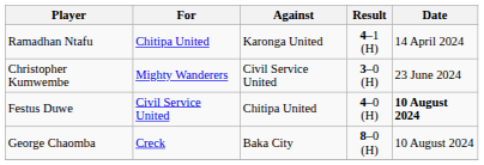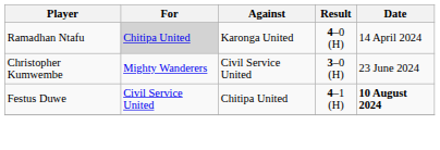Ramadhan Ntafu | For: no background -> lightgrey background
Ramadhan Ntafu | Result: 4–1 (H) -> 4–0 (H)
Festus Duwe | Result: 4–0 (H) -> 4–1 (H)
- row: George Chaomba | Creck | Baka City | 8–0 (H) | 10 August 2024
